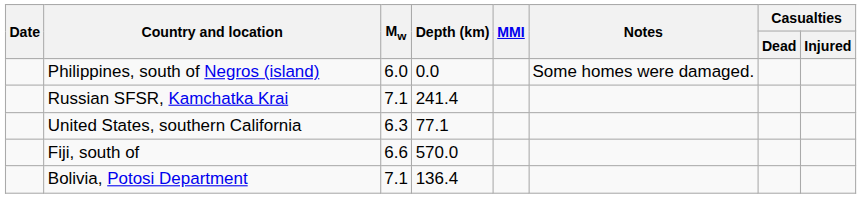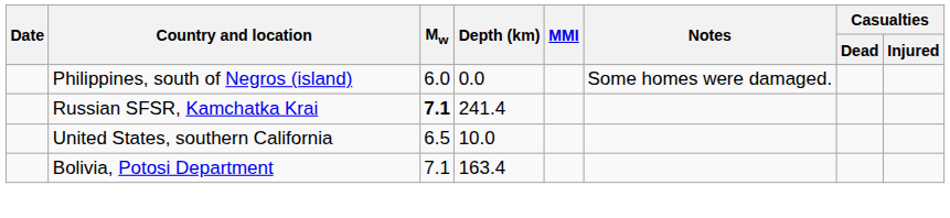Russian SFSR, Kamchatka Krai | Mw: normal -> bold
United States, southern California | Mw: 6.3 -> 6.5
United States, southern California | Depth (km): 77.1 -> 10.0
- row: Fiji, south of | 6.6 | 570.0
Bolivia, Potosi Department | Depth (km): 136.4 -> 163.4
